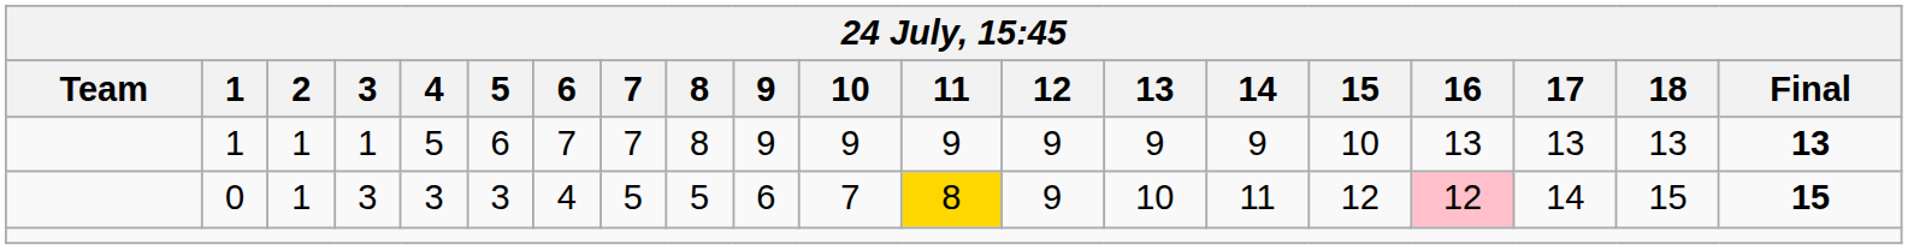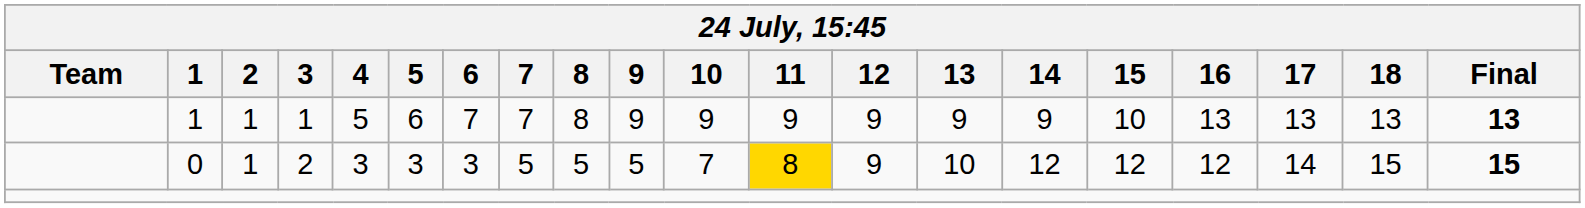0 | 3: 3 -> 2
0 | 6: 4 -> 3
0 | 9: 6 -> 5
0 | 14: 11 -> 12
0 | 16: pink background -> no background
